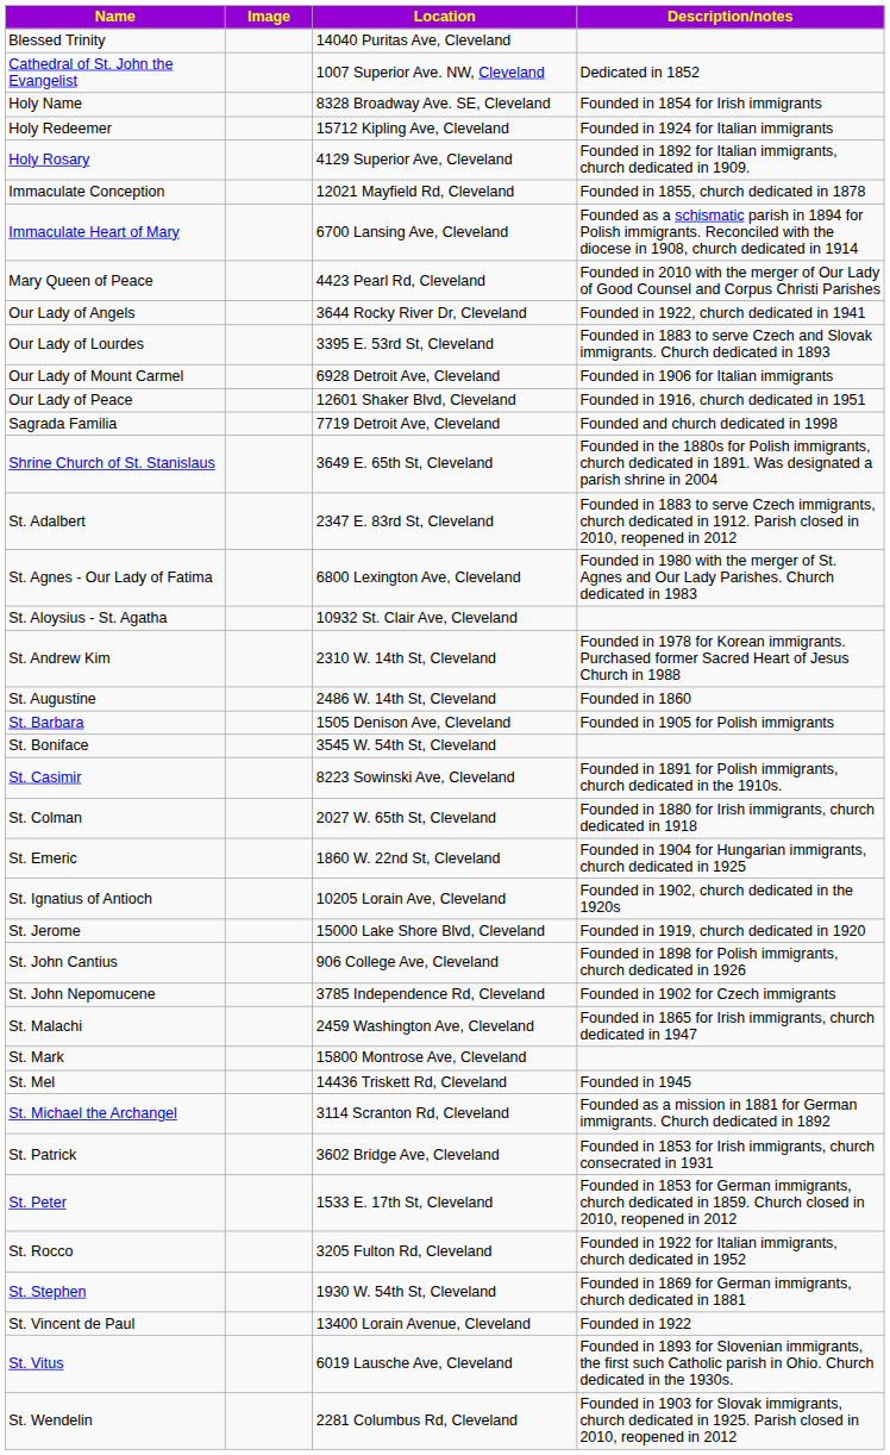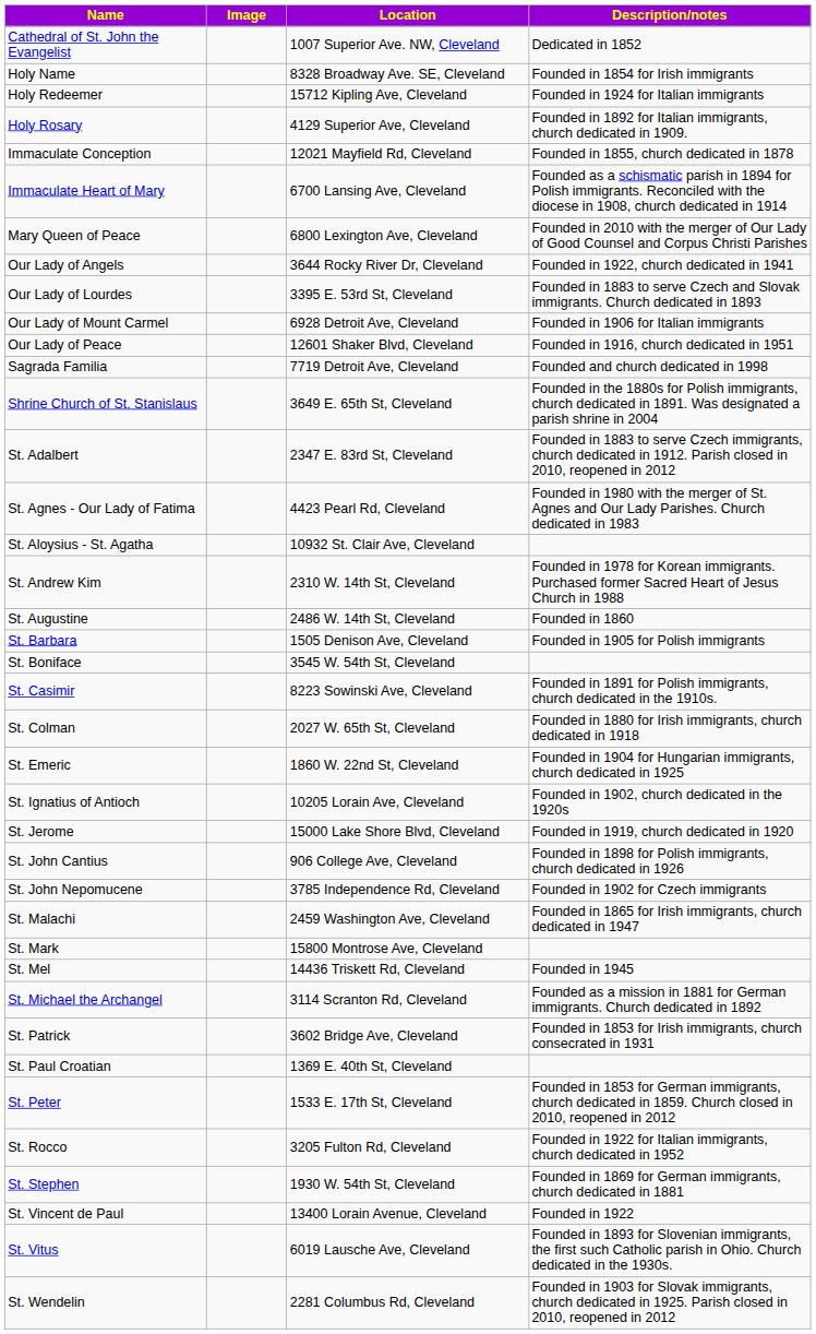- row: Blessed Trinity | 14040 Puritas Ave, Cleveland
Mary Queen of Peace | Location: 4423 Pearl Rd, Cleveland -> 6800 Lexington Ave, Cleveland
St. Agnes - Our Lady of Fatima | Location: 6800 Lexington Ave, Cleveland -> 4423 Pearl Rd, Cleveland
+ row: St. Paul Croatian | 1369 E. 40th St, Cleveland
